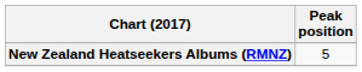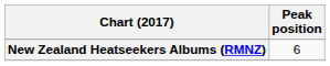New Zealand Heatseekers Albums (RMNZ) | Peak position: 5 -> 6
